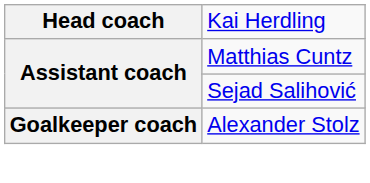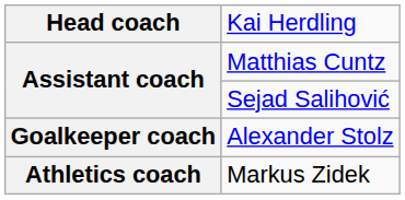+ row: Athletics coach | Markus Zidek
